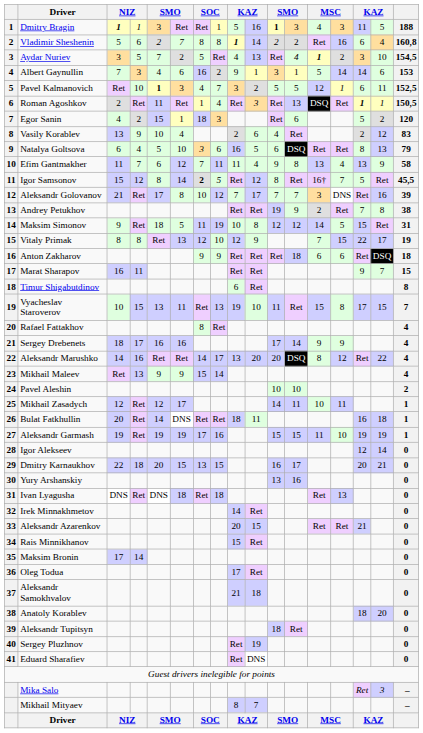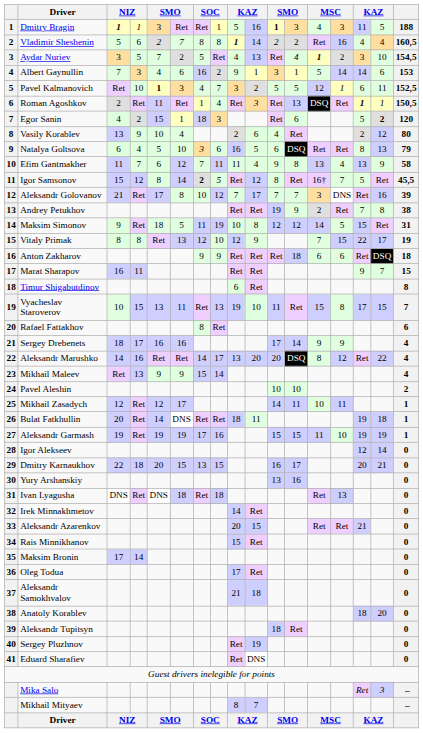Vladimir Sheshenin | column 15: 6 -> 4
Vladimir Sheshenin | column 17: 160,8 -> 160,5
Egor Sanin | column 16: normal -> bold
Vasily Korablev | column 17: 83 -> 80
Rafael Fattakhov | column 17: 4 -> 6
Bulat Fatkhullin | column 15: 16 -> 19
